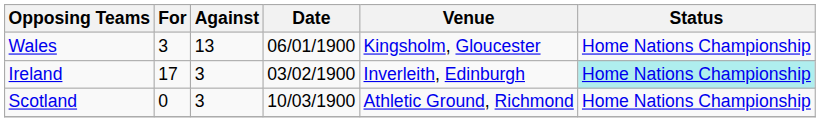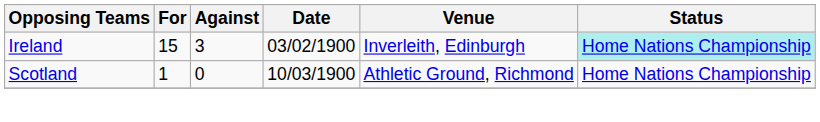- row: Wales | 3 | 13 | 06/01/1900 | Kingsholm, Gloucester | Home Nations Championship
Ireland | For: 17 -> 15
Scotland | For: 0 -> 1
Scotland | Against: 3 -> 0
